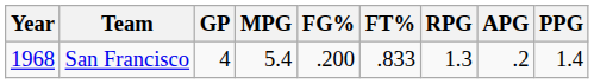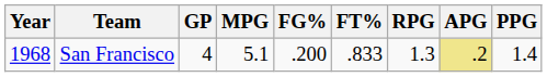San Francisco | MPG: 5.4 -> 5.1
San Francisco | APG: no background -> khaki background
